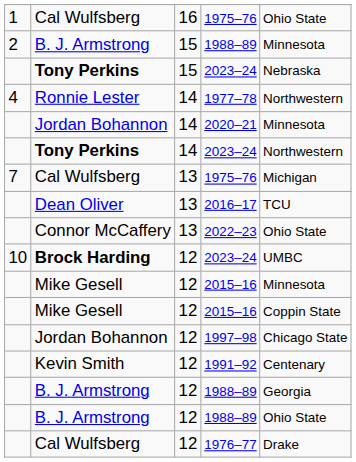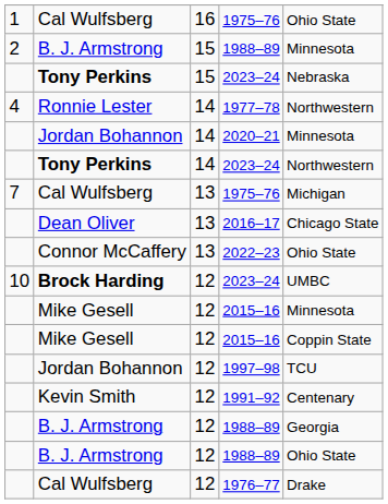2016–17 | column 5: TCU -> Chicago State
1997–98 | column 5: Chicago State -> TCU
